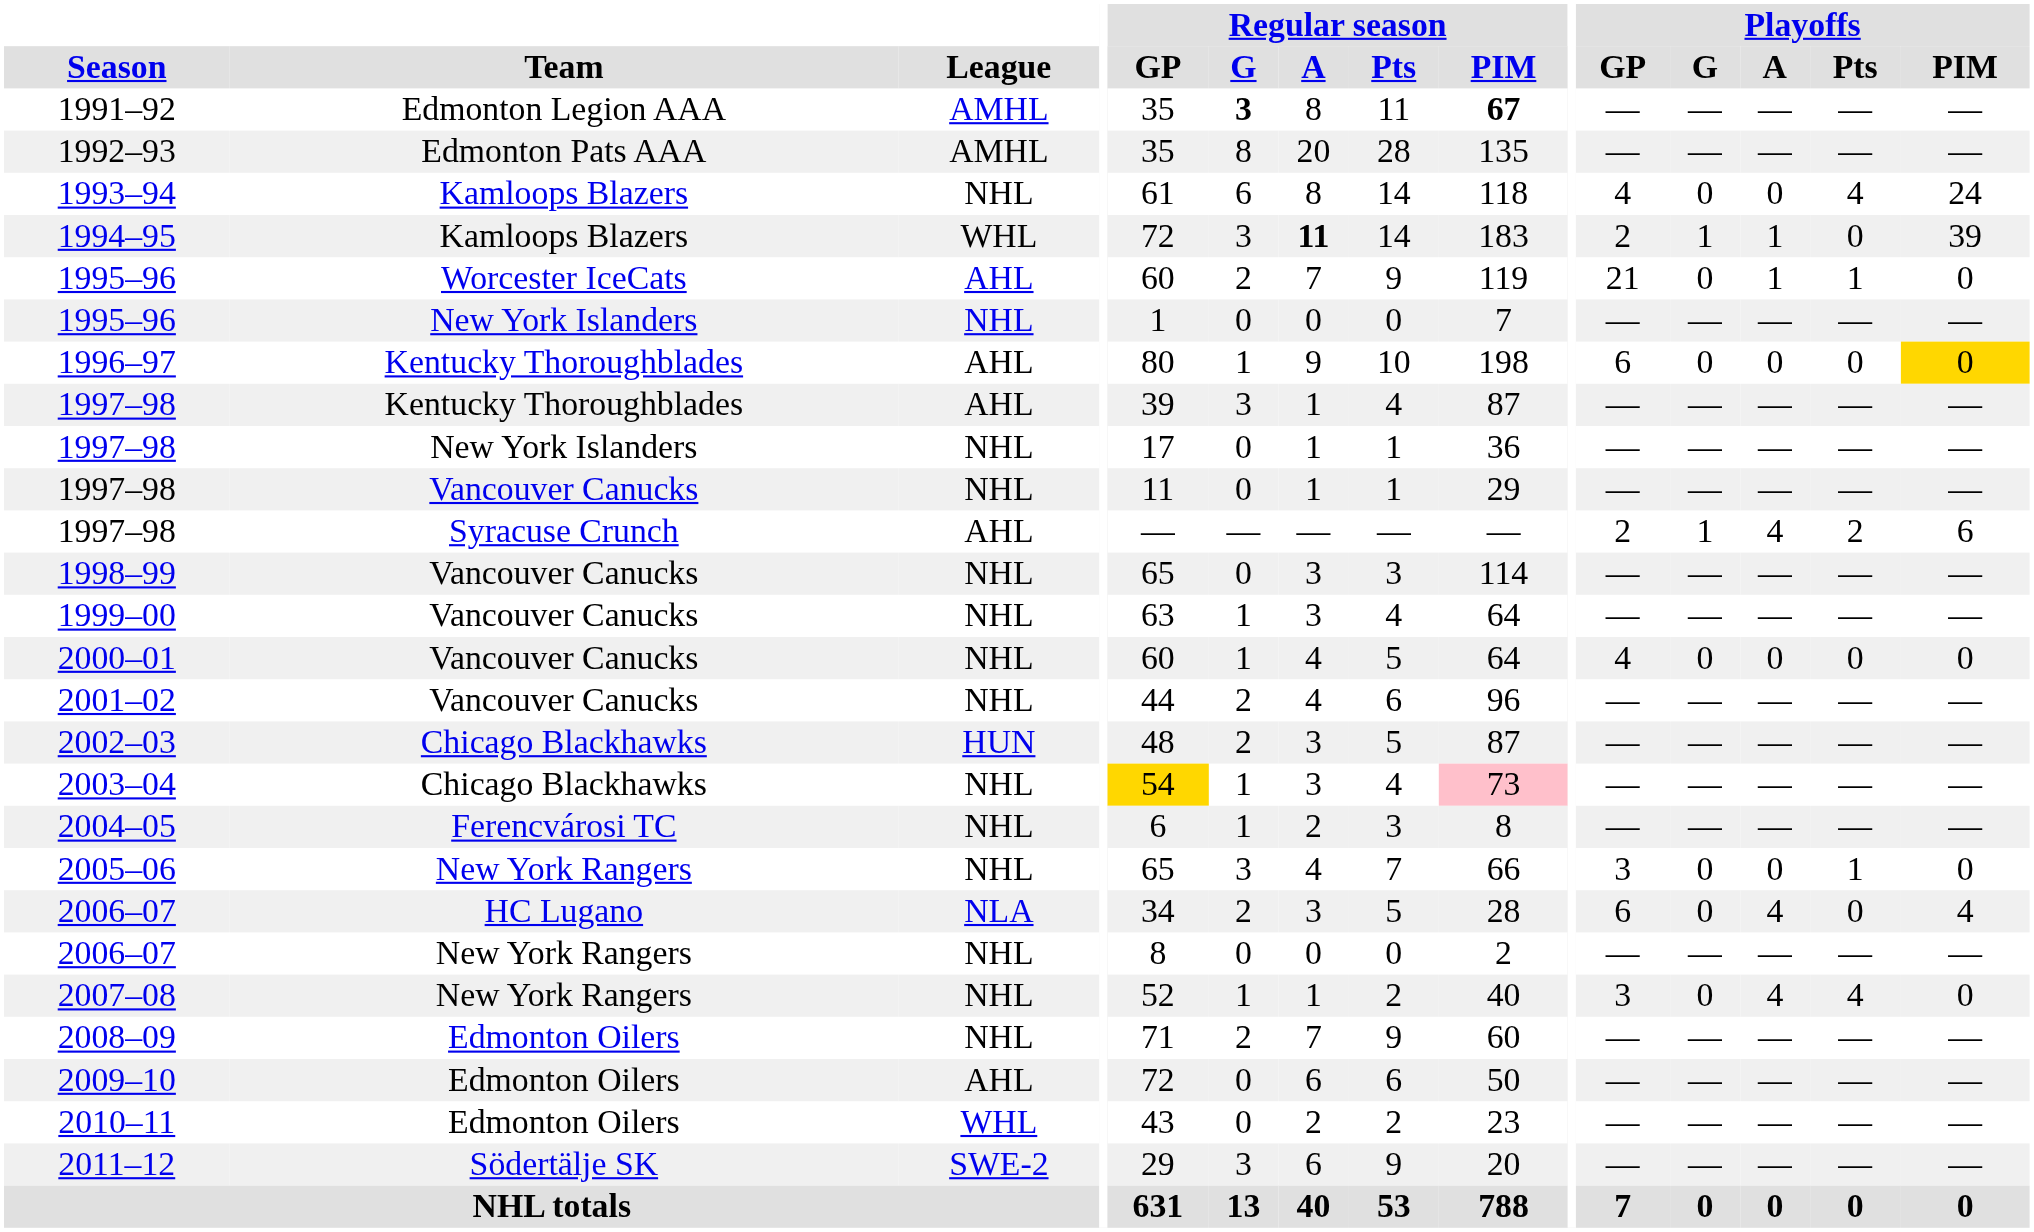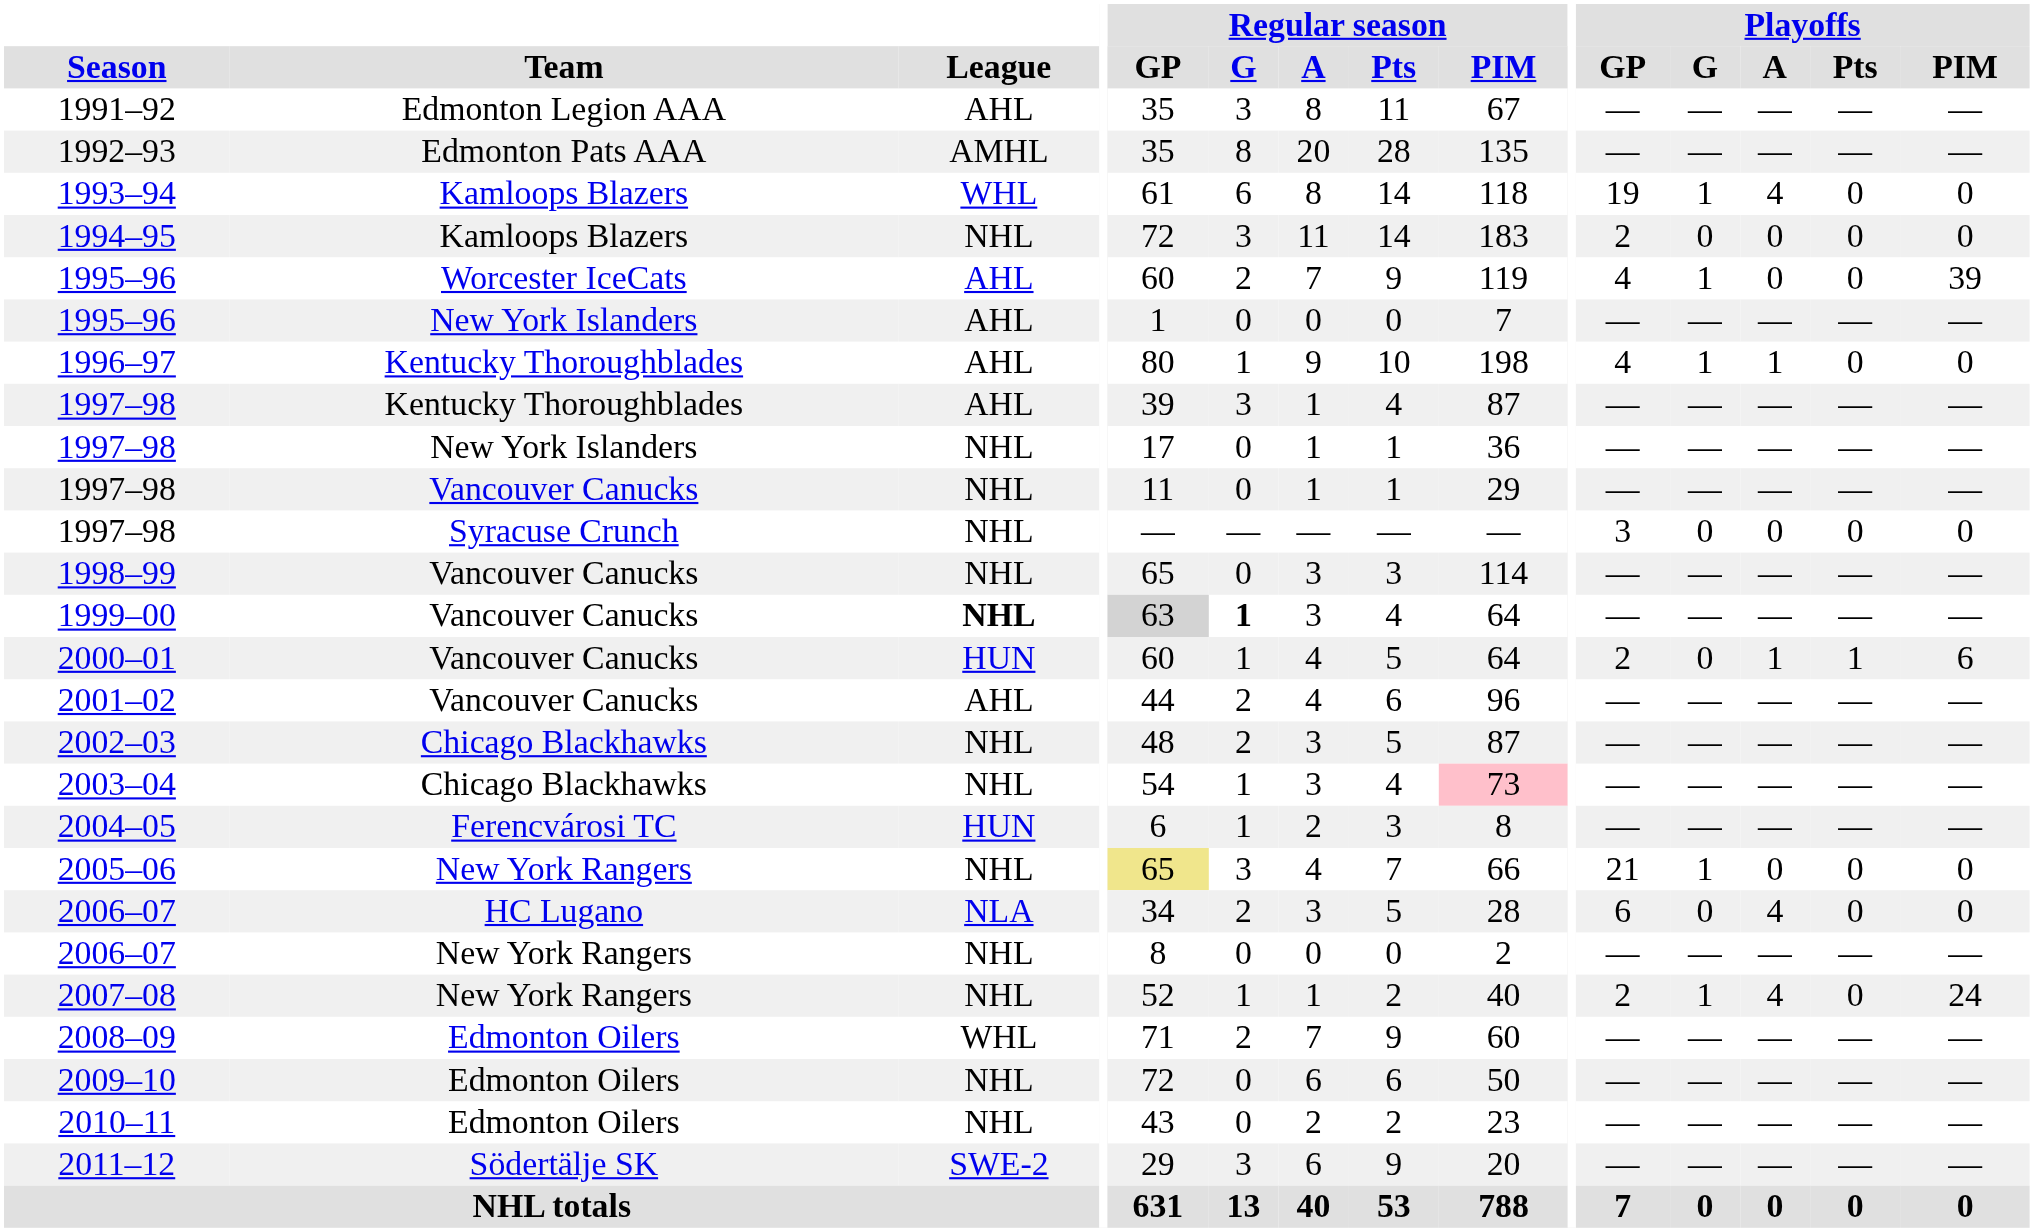1991–92 | League: AMHL -> AHL
1991–92 | Regular season / G: bold -> normal
1991–92 | Regular season / PIM: bold -> normal
1993–94 | League: NHL -> WHL
1993–94 | Playoffs / GP: 4 -> 19
1993–94 | Playoffs / G: 0 -> 1
1993–94 | Playoffs / A: 0 -> 4
1993–94 | Playoffs / Pts: 4 -> 0
1993–94 | Playoffs / PIM: 24 -> 0
1994–95 | League: WHL -> NHL
1994–95 | Regular season / A: bold -> normal
1994–95 | Playoffs / G: 1 -> 0
1994–95 | Playoffs / A: 1 -> 0
1994–95 | Playoffs / PIM: 39 -> 0
1995–96 / Worcester IceCats | Playoffs / GP: 21 -> 4
1995–96 / Worcester IceCats | Playoffs / G: 0 -> 1
1995–96 / Worcester IceCats | Playoffs / A: 1 -> 0
1995–96 / Worcester IceCats | Playoffs / Pts: 1 -> 0
1995–96 / Worcester IceCats | Playoffs / PIM: 0 -> 39
1995–96 / New York Islanders | League: NHL -> AHL
1996–97 | Playoffs / GP: 6 -> 4
1996–97 | Playoffs / G: 0 -> 1
1996–97 | Playoffs / A: 0 -> 1
1996–97 | Playoffs / PIM: gold background -> no background
1997–98 / Syracuse Crunch | League: AHL -> NHL
1997–98 / Syracuse Crunch | Playoffs / GP: 2 -> 3
1997–98 / Syracuse Crunch | Playoffs / G: 1 -> 0
1997–98 / Syracuse Crunch | Playoffs / A: 4 -> 0
1997–98 / Syracuse Crunch | Playoffs / Pts: 2 -> 0
1997–98 / Syracuse Crunch | Playoffs / PIM: 6 -> 0
1999–00 | League: normal -> bold
1999–00 | Regular season / GP: no background -> lightgrey background
1999–00 | Regular season / G: normal -> bold
2000–01 | League: NHL -> HUN
2000–01 | Playoffs / GP: 4 -> 2
2000–01 | Playoffs / A: 0 -> 1
2000–01 | Playoffs / Pts: 0 -> 1
2000–01 | Playoffs / PIM: 0 -> 6
2001–02 | League: NHL -> AHL
2002–03 | League: HUN -> NHL
2003–04 | Regular season / GP: gold background -> no background
2004–05 | League: NHL -> HUN
2005–06 | Regular season / GP: no background -> khaki background
2005–06 | Playoffs / GP: 3 -> 21
2005–06 | Playoffs / G: 0 -> 1
2005–06 | Playoffs / Pts: 1 -> 0
2006–07 / HC Lugano | Playoffs / PIM: 4 -> 0
2007–08 | Playoffs / GP: 3 -> 2
2007–08 | Playoffs / G: 0 -> 1
2007–08 | Playoffs / Pts: 4 -> 0
2007–08 | Playoffs / PIM: 0 -> 24
2008–09 | League: NHL -> WHL
2009–10 | League: AHL -> NHL
2010–11 | League: WHL -> NHL
